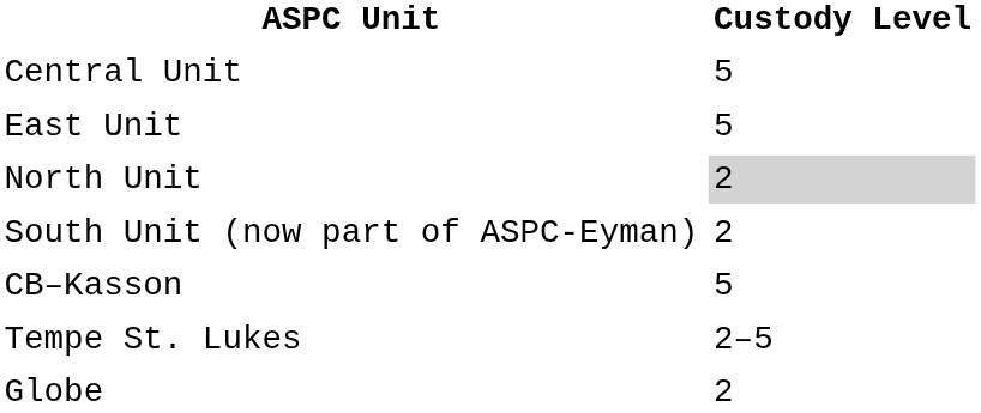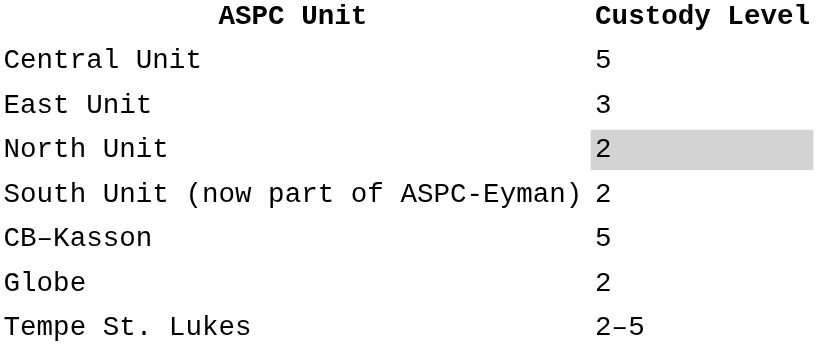East Unit | Custody Level: 5 -> 3
rows swapped: Globe <-> Tempe St. Lukes
